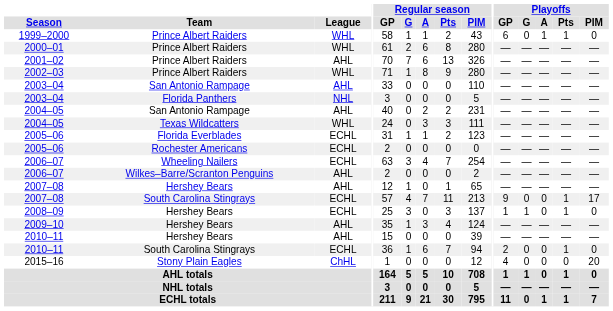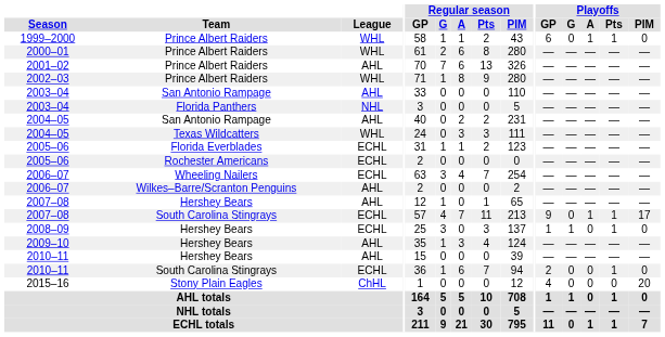2007–08 / South Carolina Stingrays | Playoffs / A: 0 -> 1
